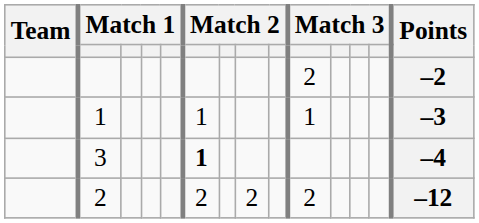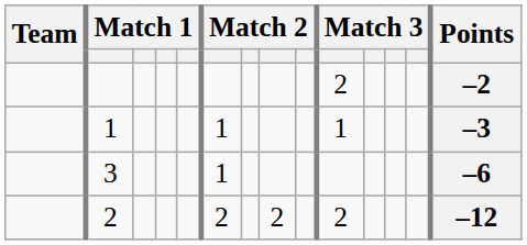3 | column 6: bold -> normal
3 | Points: –4 -> –6
